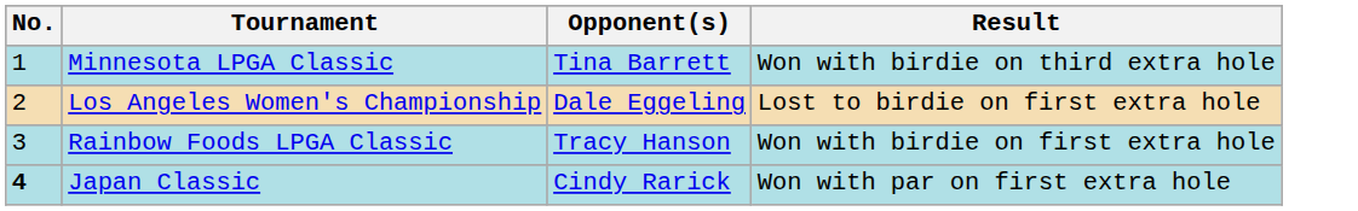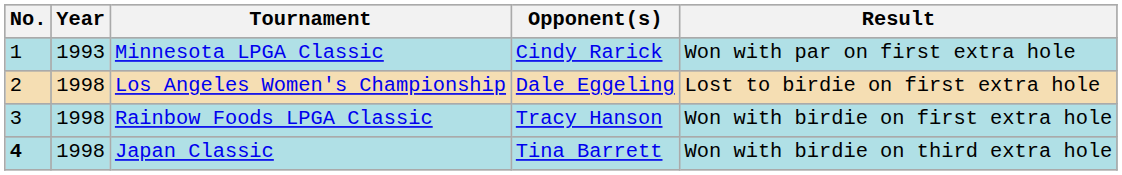+ column: Year | 1993 | 1998 | 1998 | 1998
Minnesota LPGA Classic | Opponent(s): Tina Barrett -> Cindy Rarick
Minnesota LPGA Classic | Result: Won with birdie on third extra hole -> Won with par on first extra hole
Japan Classic | Opponent(s): Cindy Rarick -> Tina Barrett
Japan Classic | Result: Won with par on first extra hole -> Won with birdie on third extra hole
